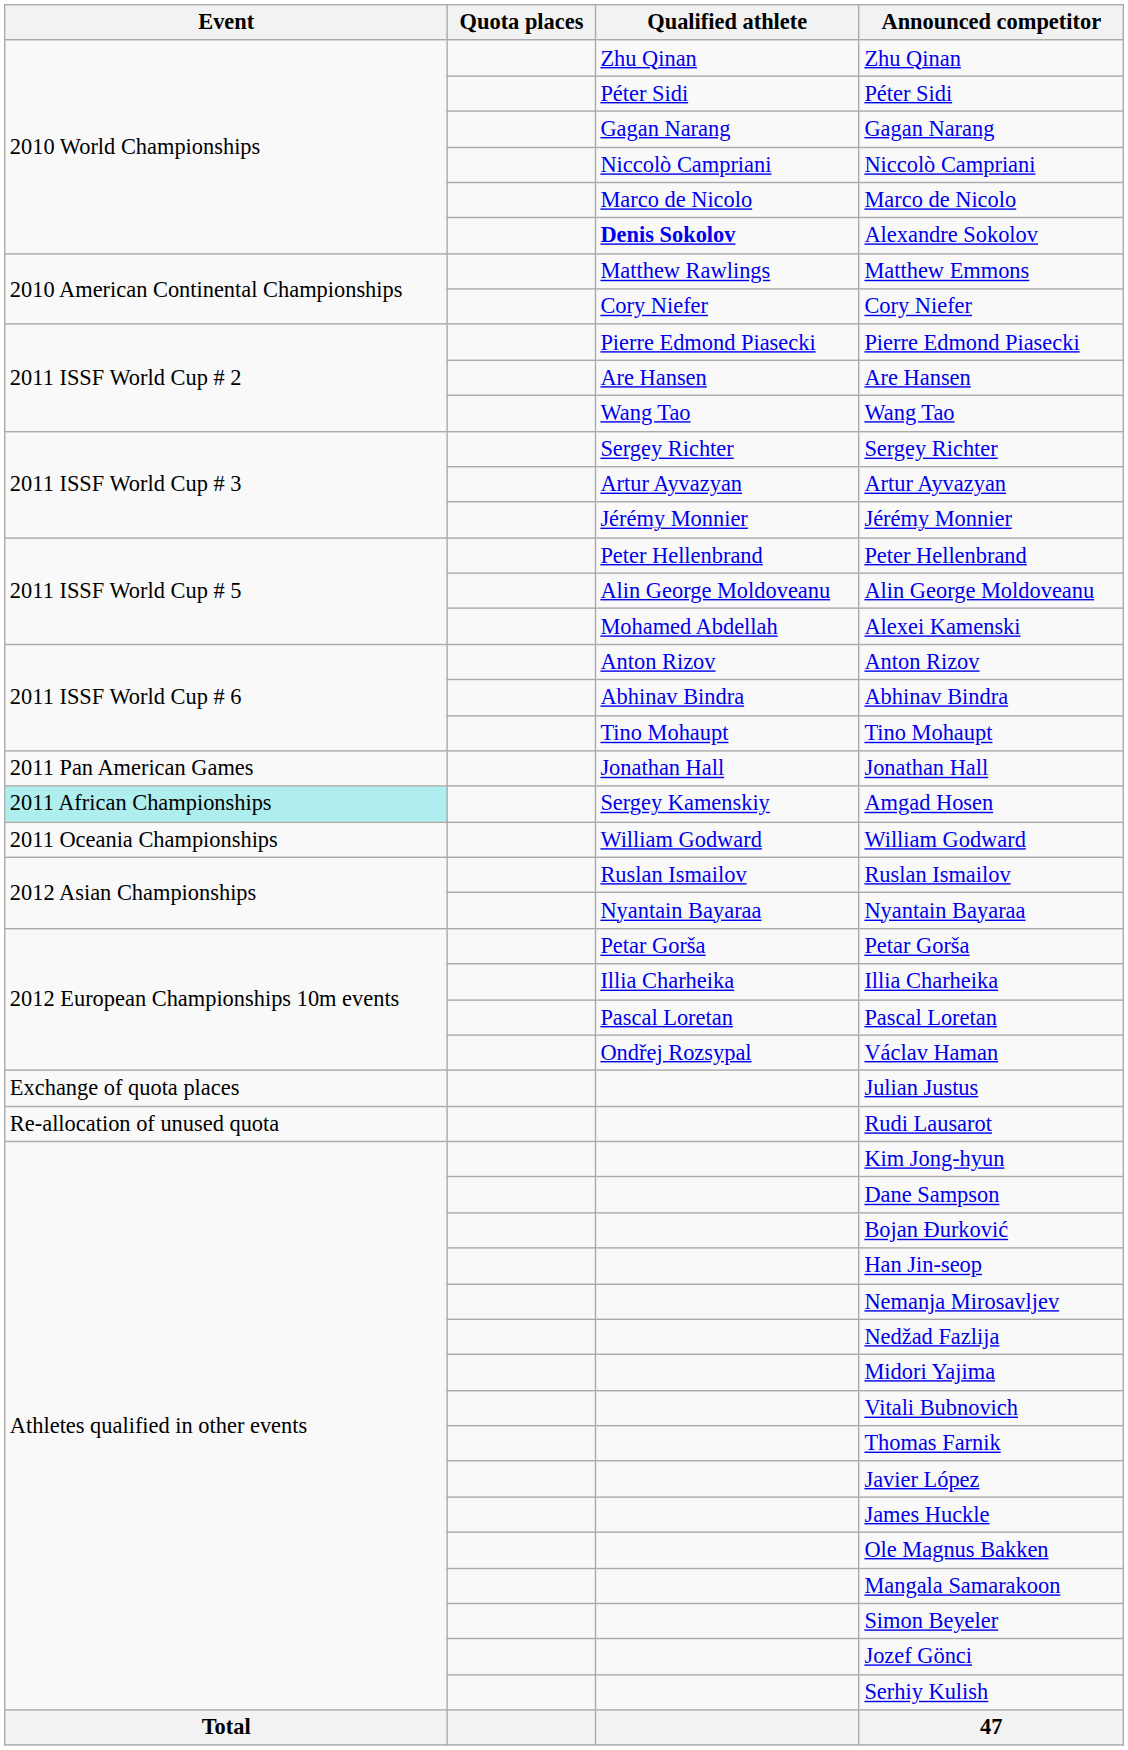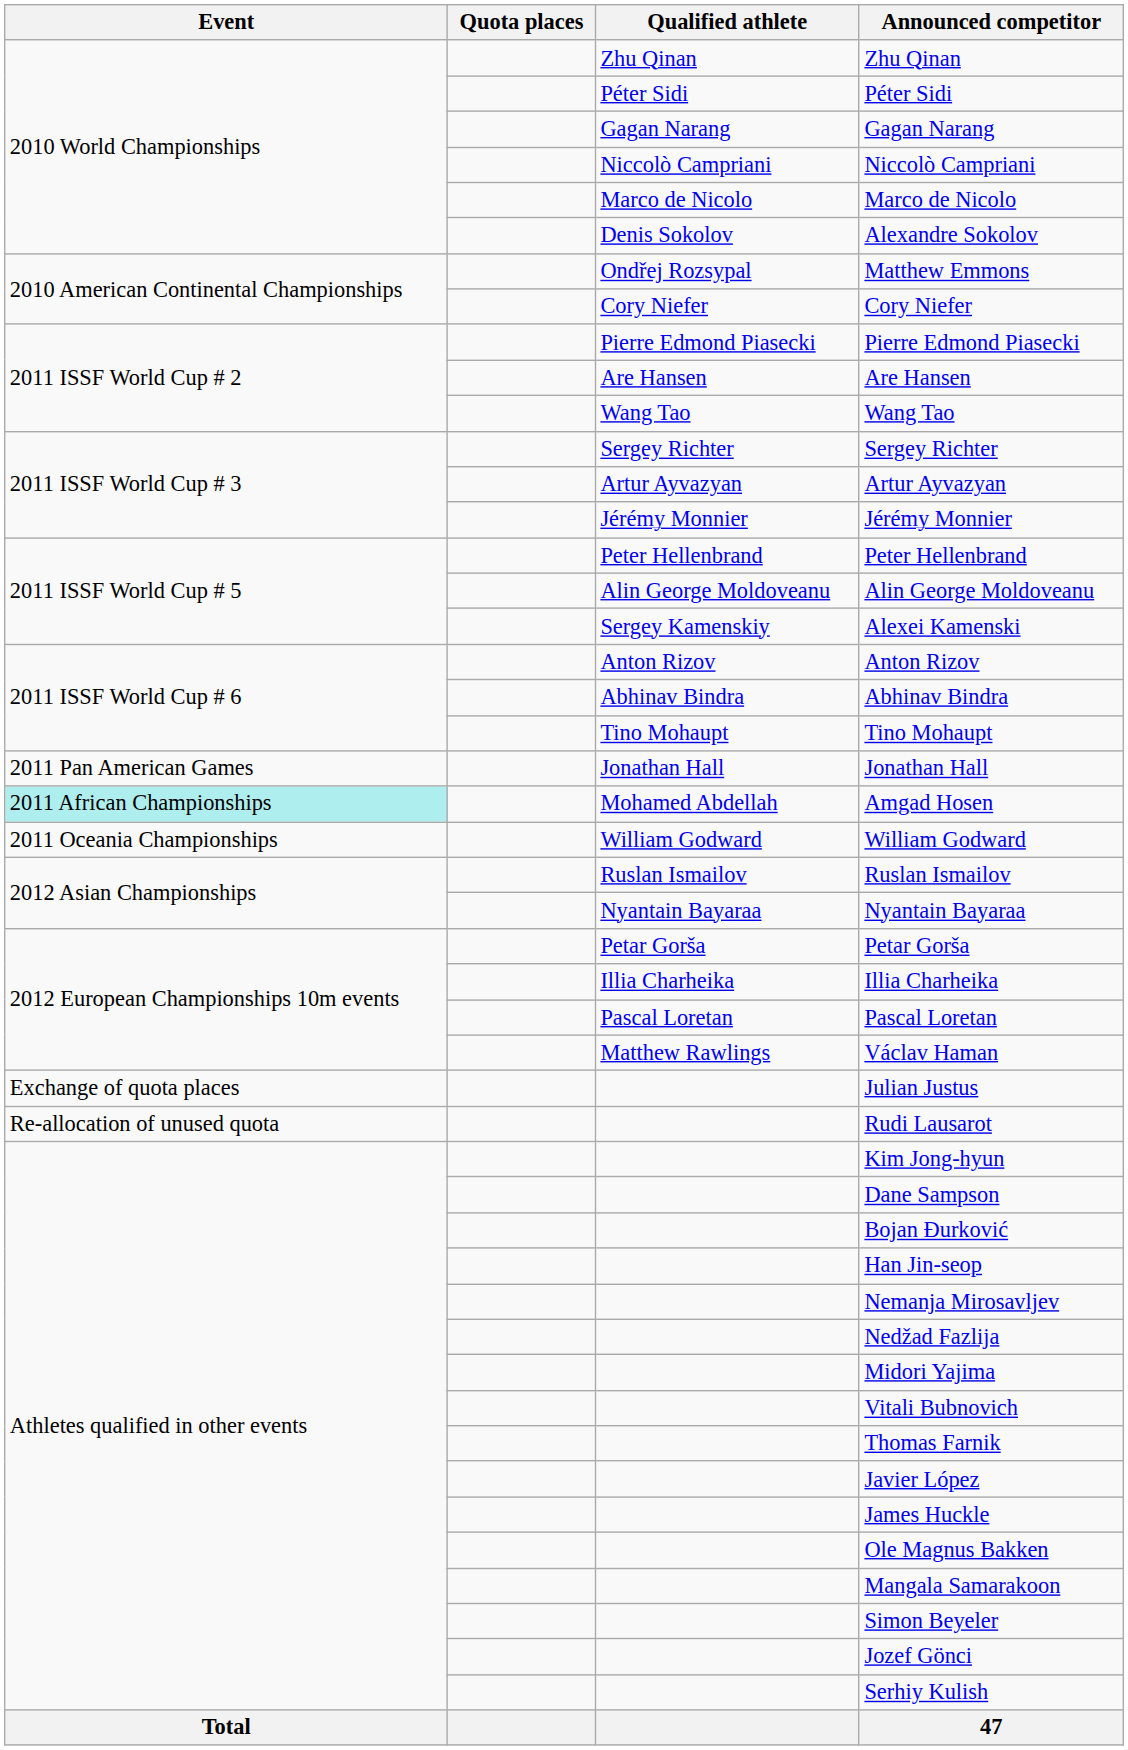Alexandre Sokolov | Qualified athlete: bold -> normal
Matthew Emmons | Qualified athlete: Matthew Rawlings -> Ondřej Rozsypal
Alexei Kamenski | Qualified athlete: Mohamed Abdellah -> Sergey Kamenskiy
Amgad Hosen | Qualified athlete: Sergey Kamenskiy -> Mohamed Abdellah
Václav Haman | Qualified athlete: Ondřej Rozsypal -> Matthew Rawlings
